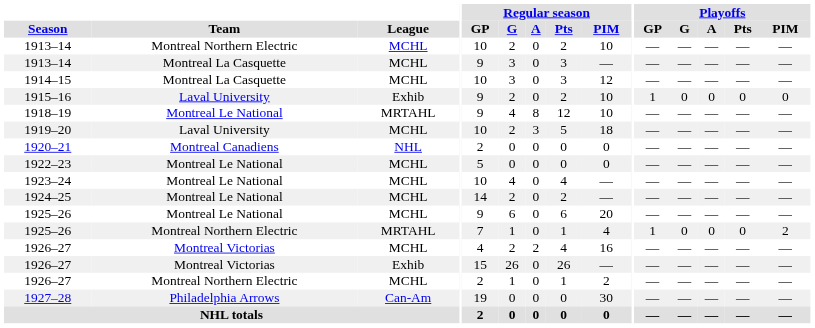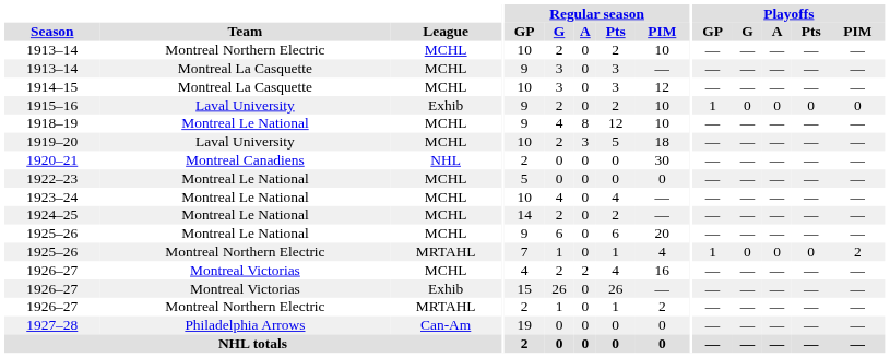1918–19 | League: MRTAHL -> MCHL
1920–21 | Regular season / PIM: 0 -> 30
1926–27 / Montreal Northern Electric | League: MCHL -> MRTAHL
1927–28 | Regular season / PIM: 30 -> 0
